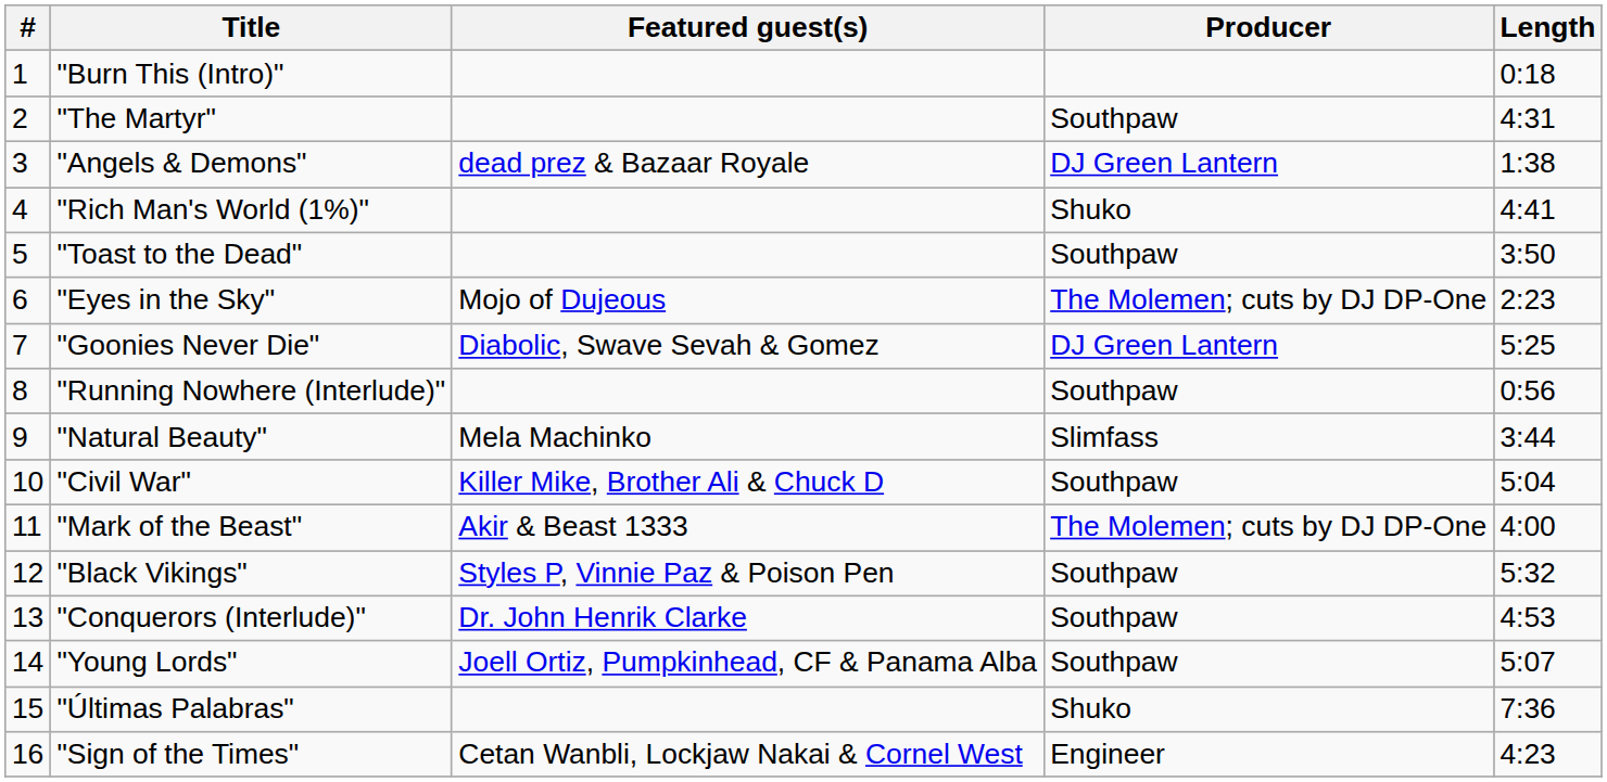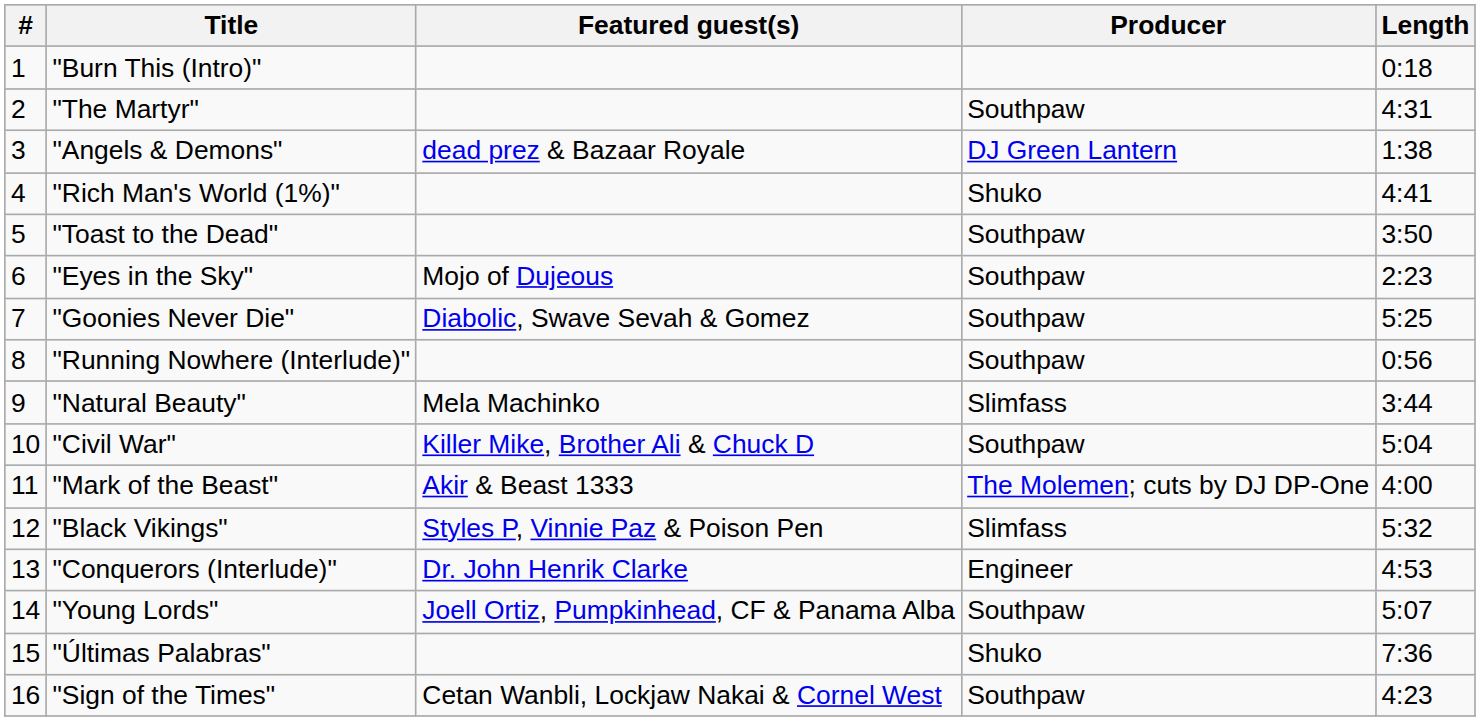"Eyes in the Sky" | Producer: The Molemen; cuts by DJ DP-One -> Southpaw
"Goonies Never Die" | Producer: DJ Green Lantern -> Southpaw
"Black Vikings" | Producer: Southpaw -> Slimfass
"Conquerors (Interlude)" | Producer: Southpaw -> Engineer
"Sign of the Times" | Producer: Engineer -> Southpaw
